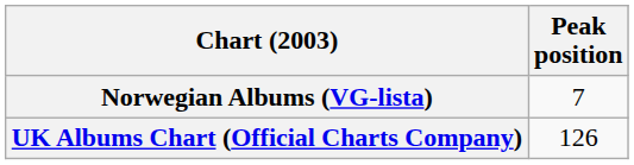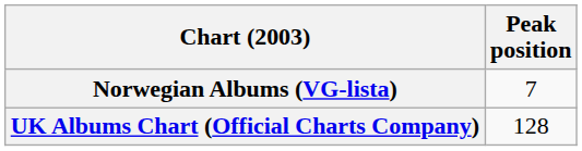UK Albums Chart (Official Charts Company) | Peak position: 126 -> 128
